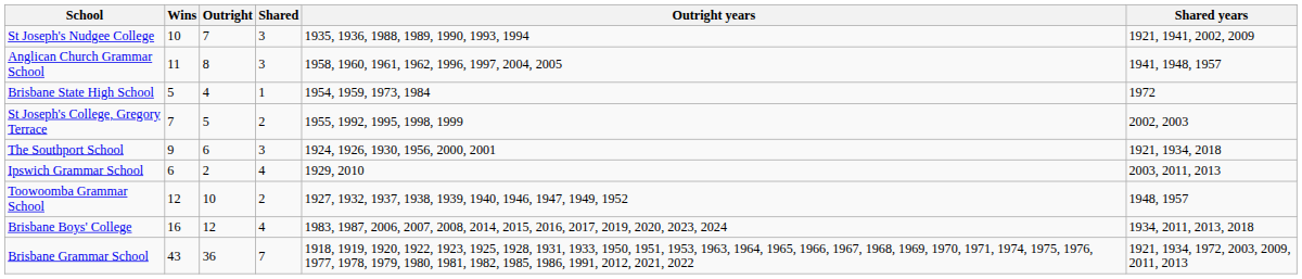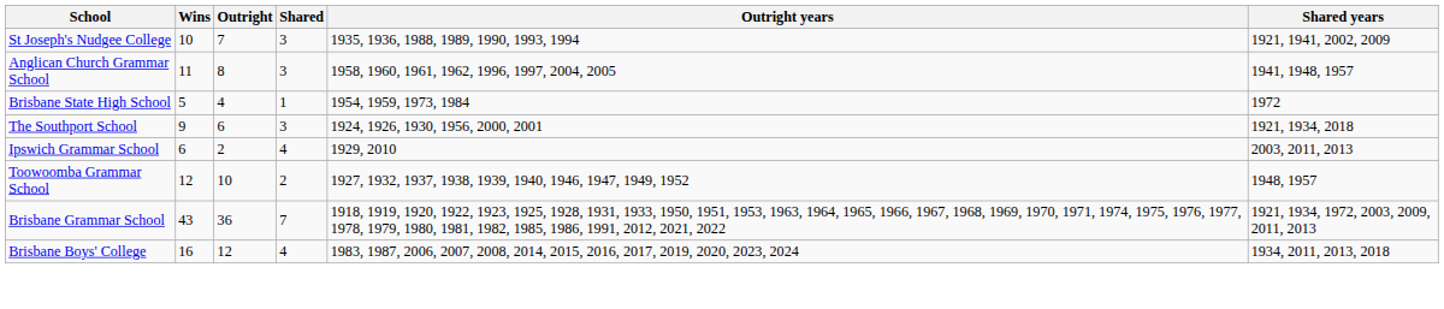- row: St Joseph's College, Gregory Terrace | 7 | 5 | 2 | 1955, 1992, 1995, 1998, 1999 | 2002, 2003
rows swapped: Brisbane Grammar School <-> Brisbane Boys' College
